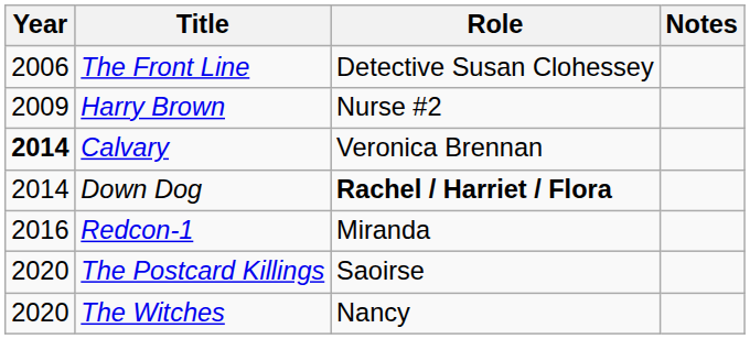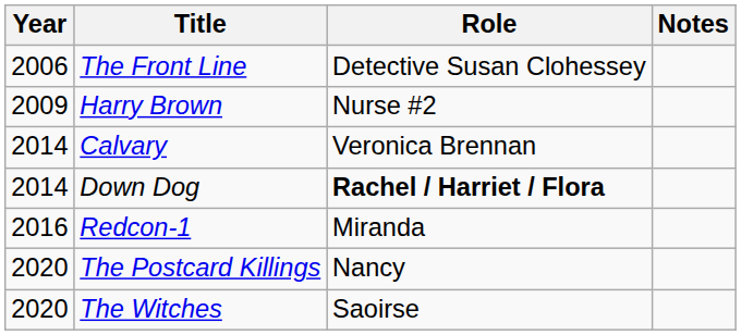Calvary | Year: bold -> normal
The Postcard Killings | Role: Saoirse -> Nancy
The Witches | Role: Nancy -> Saoirse
